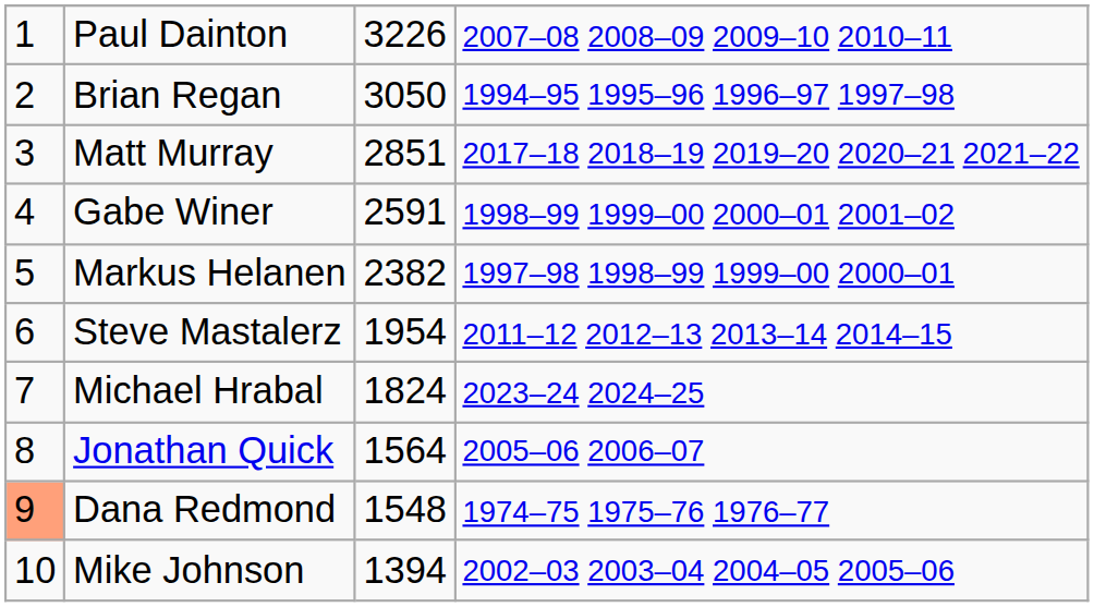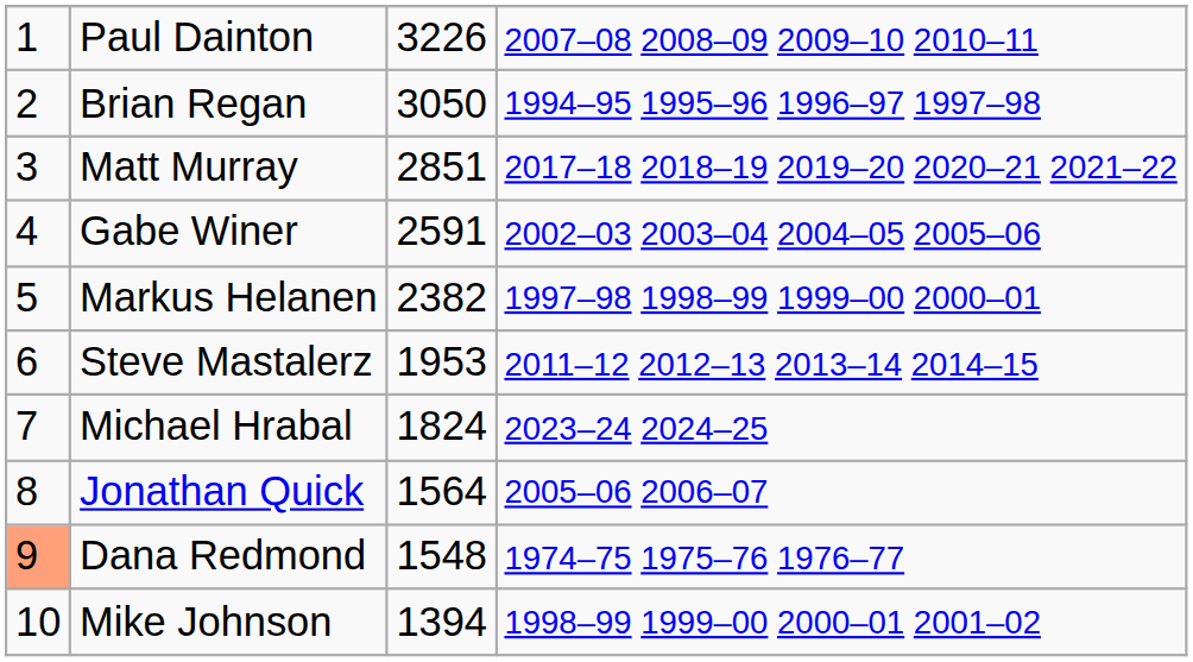Gabe Winer | column 4: 1998–99 1999–00 2000–01 2001–02 -> 2002–03 2003–04 2004–05 2005–06
Steve Mastalerz | column 3: 1954 -> 1953
Mike Johnson | column 4: 2002–03 2003–04 2004–05 2005–06 -> 1998–99 1999–00 2000–01 2001–02
